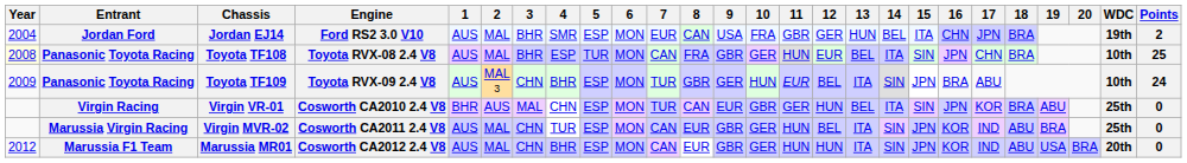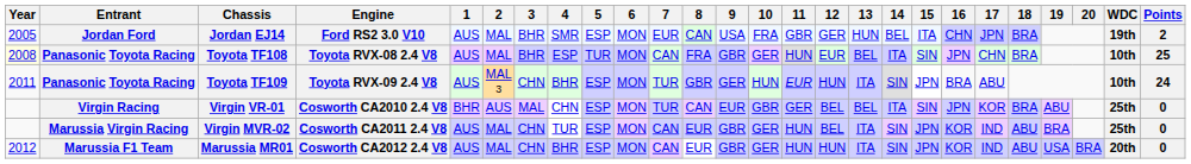Jordan EJ14 | Year: 2004 -> 2005
Toyota TF109 | Year: 2009 -> 2011
Toyota TF109 | 12: BEL -> HUN
Virgin VR-01 | 12: HUN -> BEL
